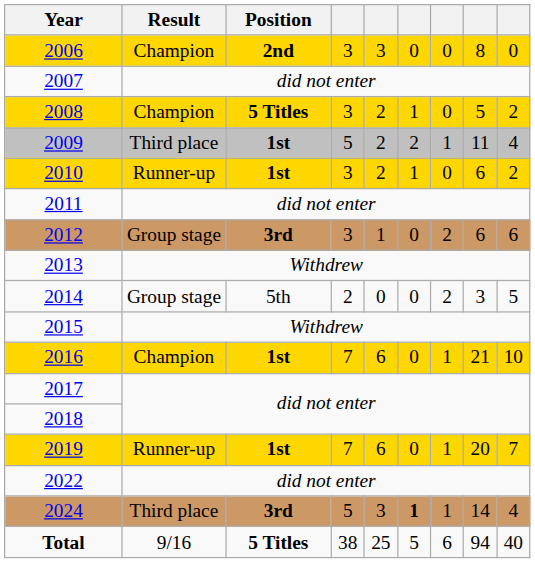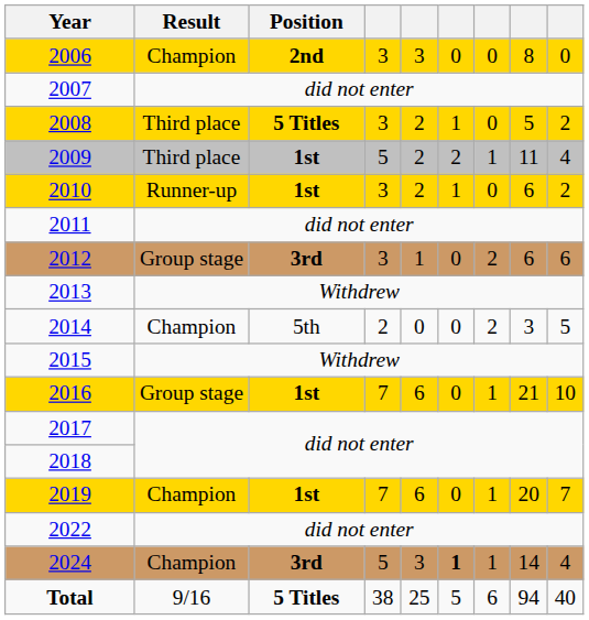2008 | Result: Champion -> Third place
2014 | Result: Group stage -> Champion
2016 | Result: Champion -> Group stage
2019 | Result: Runner-up -> Champion
2024 | Result: Third place -> Champion
